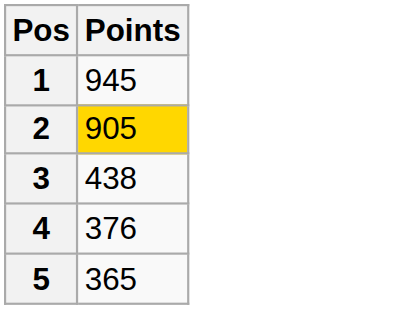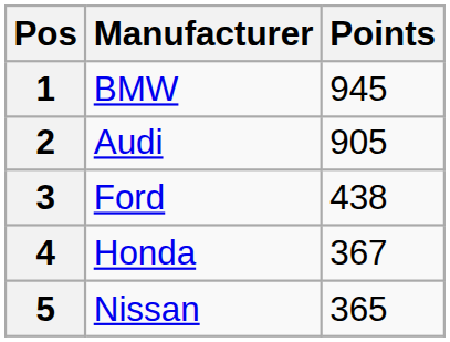+ column: Manufacturer | BMW | Audi | Ford | Honda | Nissan
2 | Points: gold background -> no background
4 | Points: 376 -> 367
